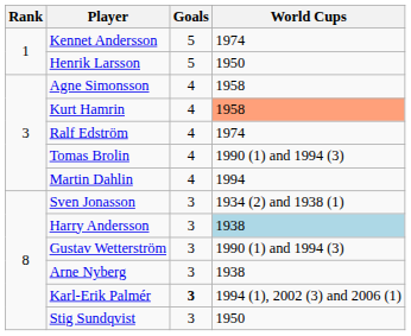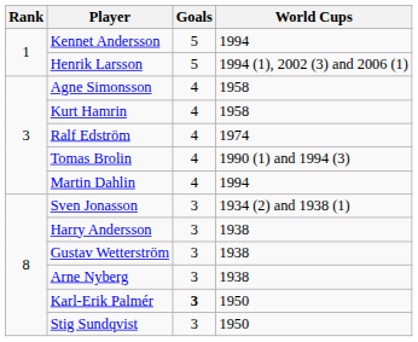Kennet Andersson | World Cups: 1974 -> 1994
Henrik Larsson | World Cups: 1950 -> 1994 (1), 2002 (3) and 2006 (1)
Kurt Hamrin | World Cups: lightsalmon background -> no background
Harry Andersson | World Cups: lightblue background -> no background
Gustav Wetterström | World Cups: 1990 (1) and 1994 (3) -> 1938
Karl-Erik Palmér | World Cups: 1994 (1), 2002 (3) and 2006 (1) -> 1950
